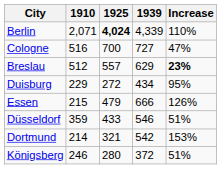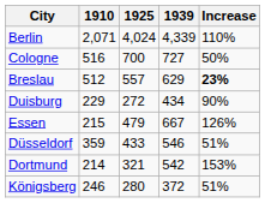Berlin | 1925: bold -> normal
Cologne | Increase: 47% -> 50%
Duisburg | Increase: 95% -> 90%
Essen | 1939: 666 -> 667
